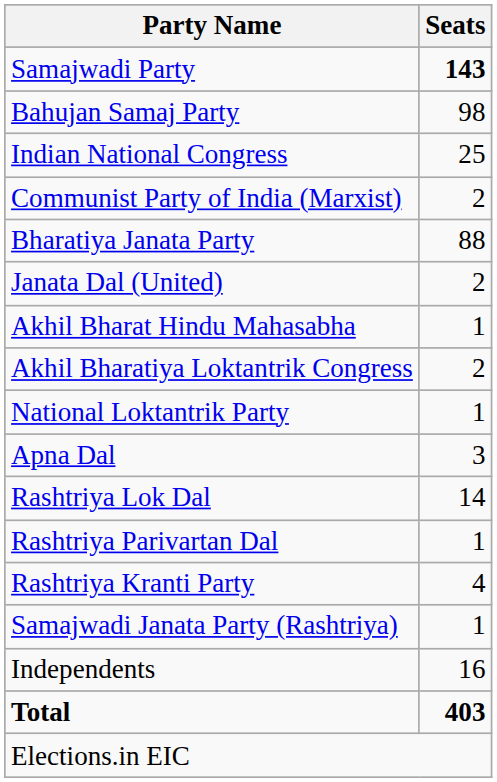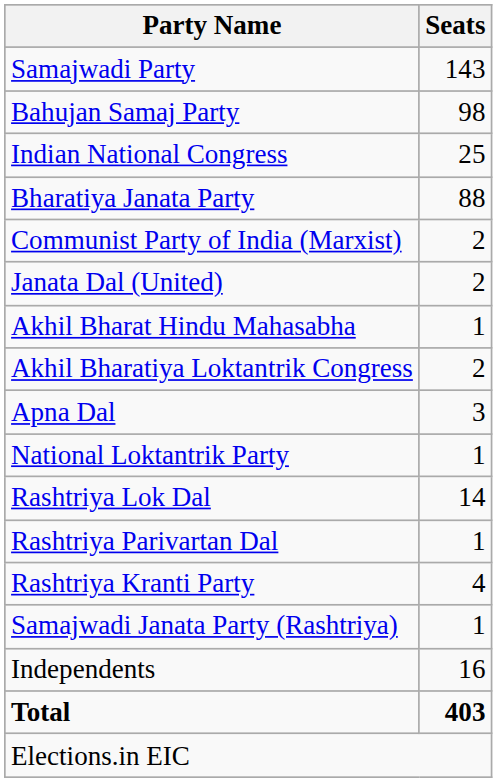Samajwadi Party | Seats: bold -> normal
rows swapped: Bharatiya Janata Party <-> Communist Party of India (Marxist)
rows swapped: Apna Dal <-> National Loktantrik Party
